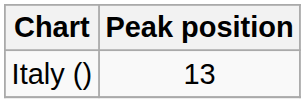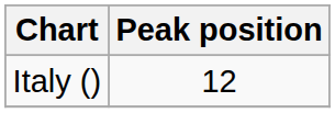Italy () | Peak position: 13 -> 12
